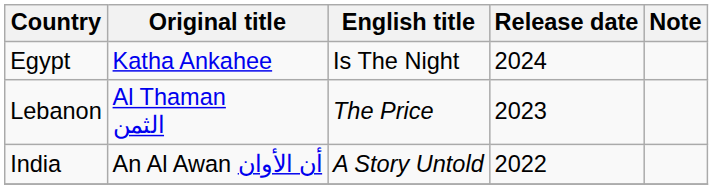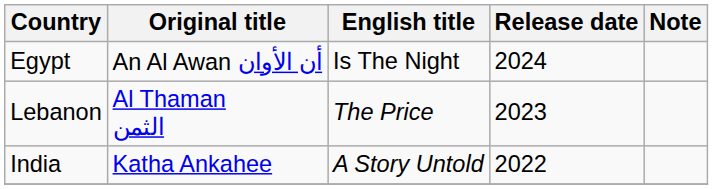Egypt | Original title: Katha Ankahee -> An Al Awan أن الأوان
India | Original title: An Al Awan أن الأوان -> Katha Ankahee
